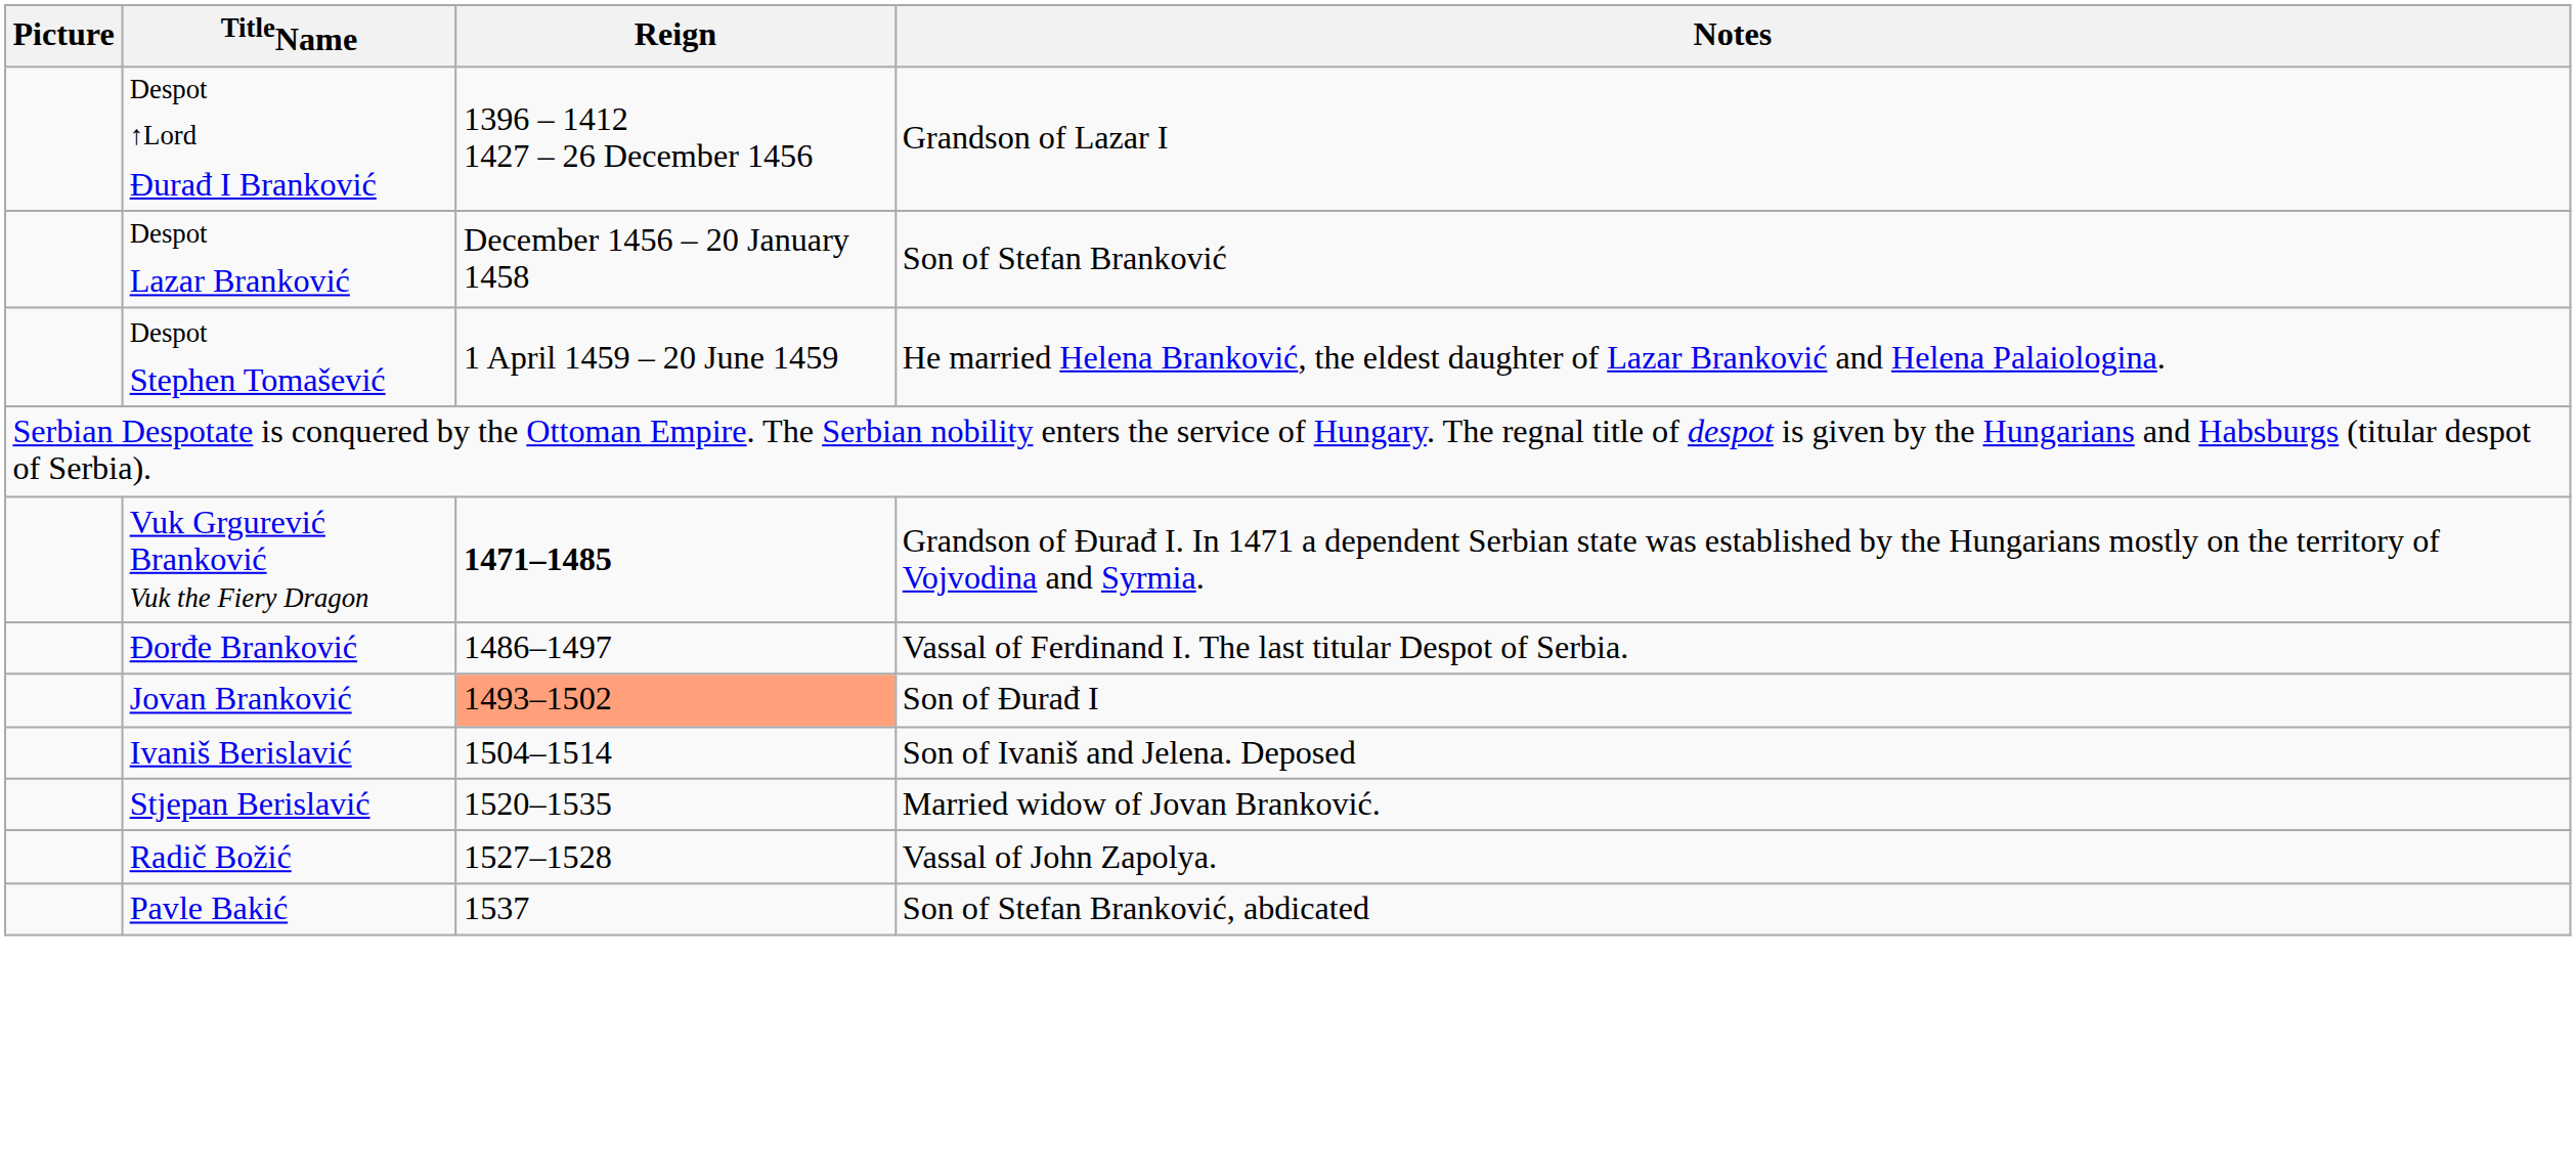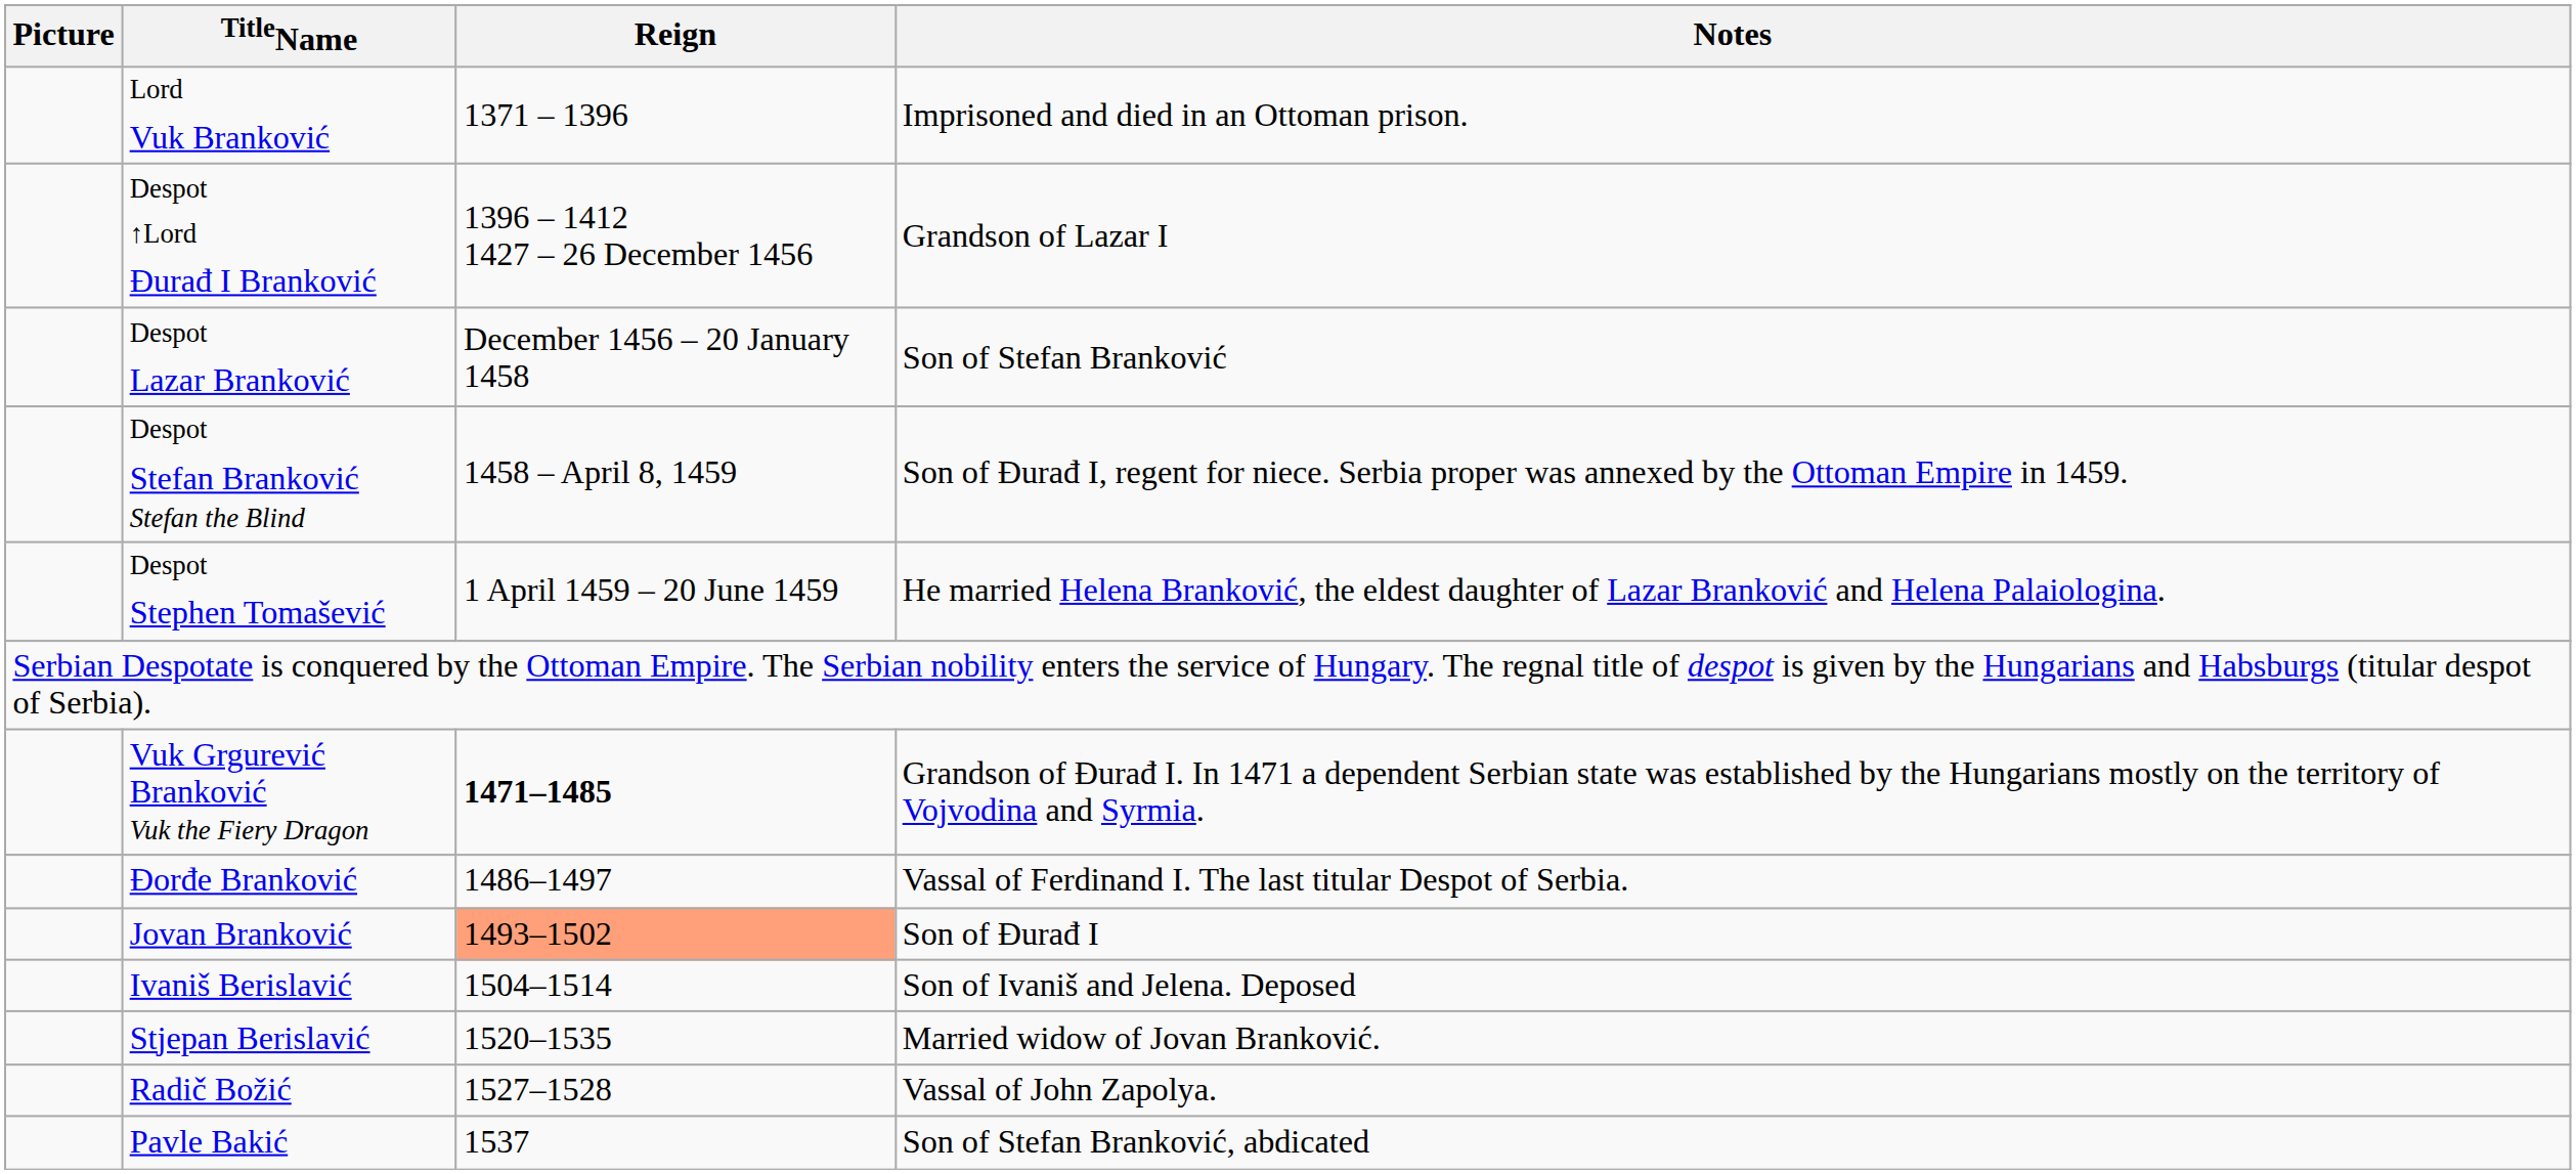+ row: Lord Vuk Branković | 1371 – 1396 | Imprisoned and died in an Ottoman prison.
+ row: Despot Stefan Branković Stefan the Blind | 1458 – April 8, 1459 | Son of Đurađ I, regent for niece. Serbia proper was annexed by the Ottoman Empire in 1459.
